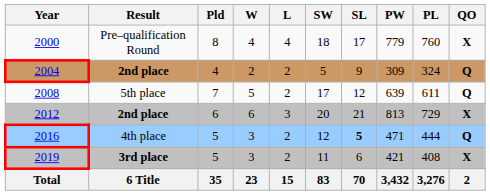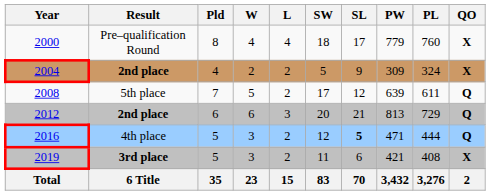2004 | QO: Q -> X
2012 | QO: X -> Q
